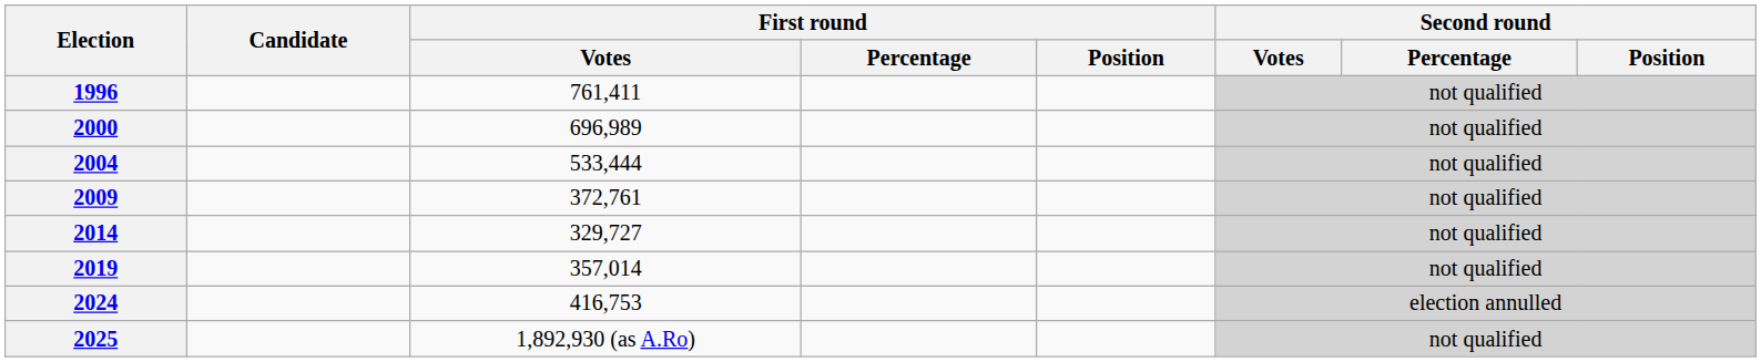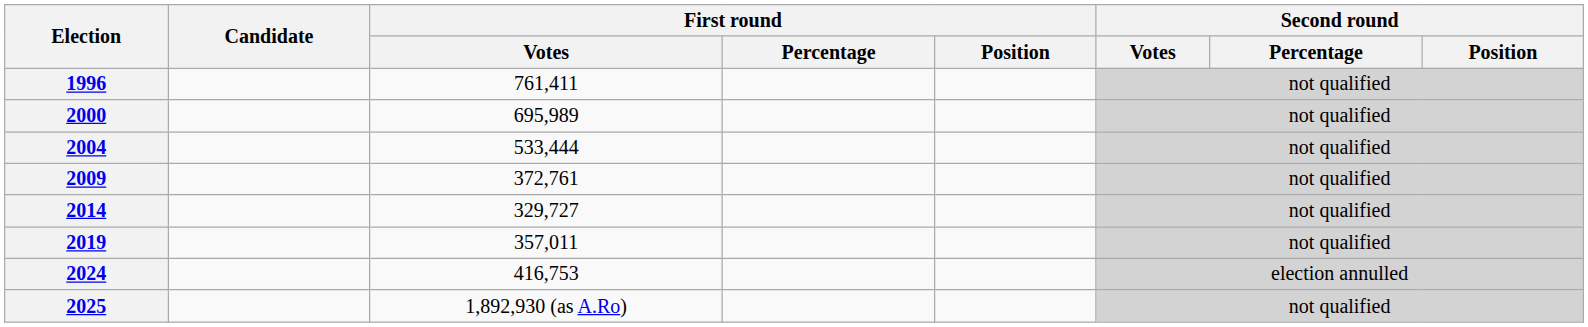2000 | First round / Votes: 696,989 -> 695,989
2019 | First round / Votes: 357,014 -> 357,011
